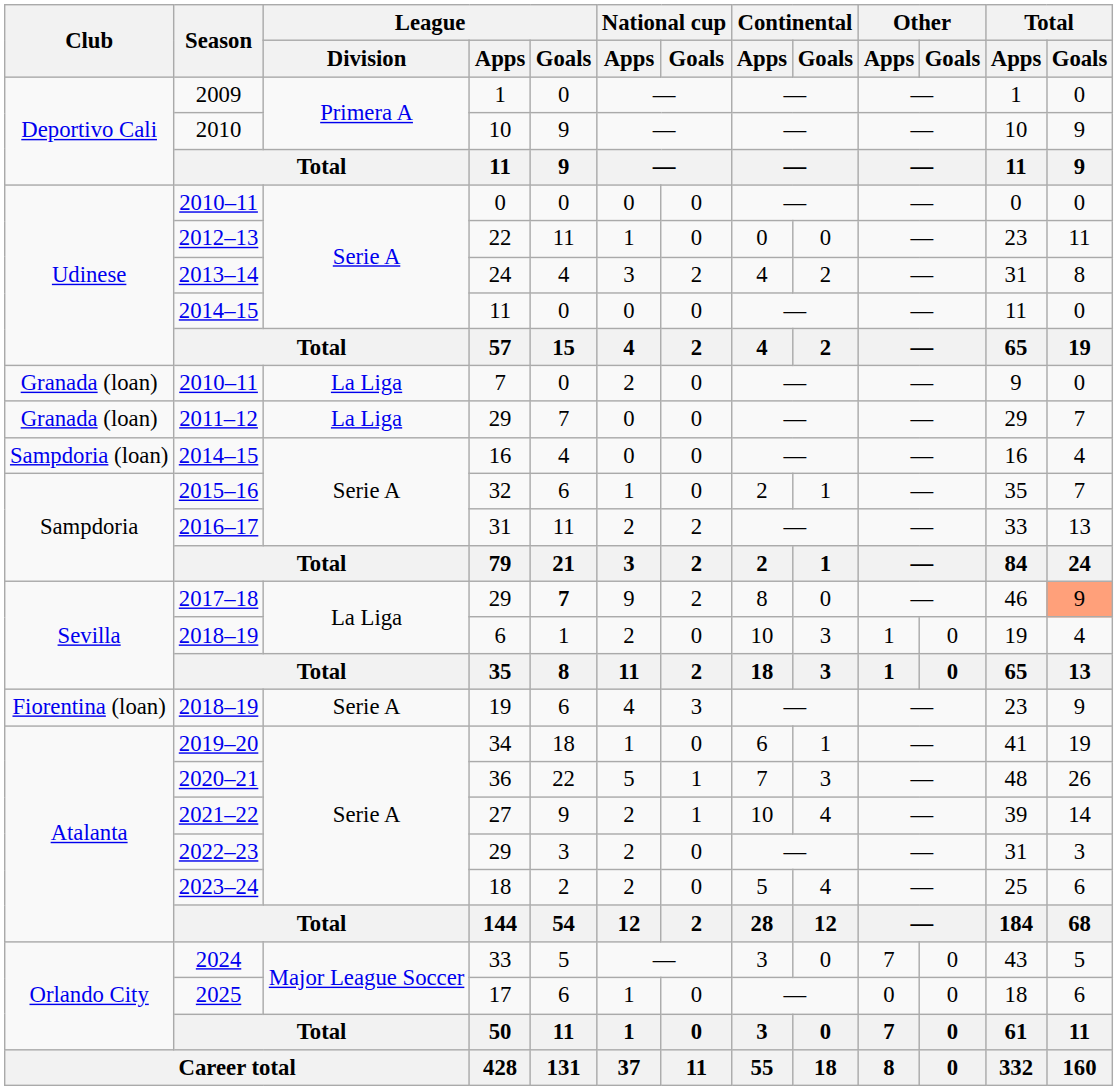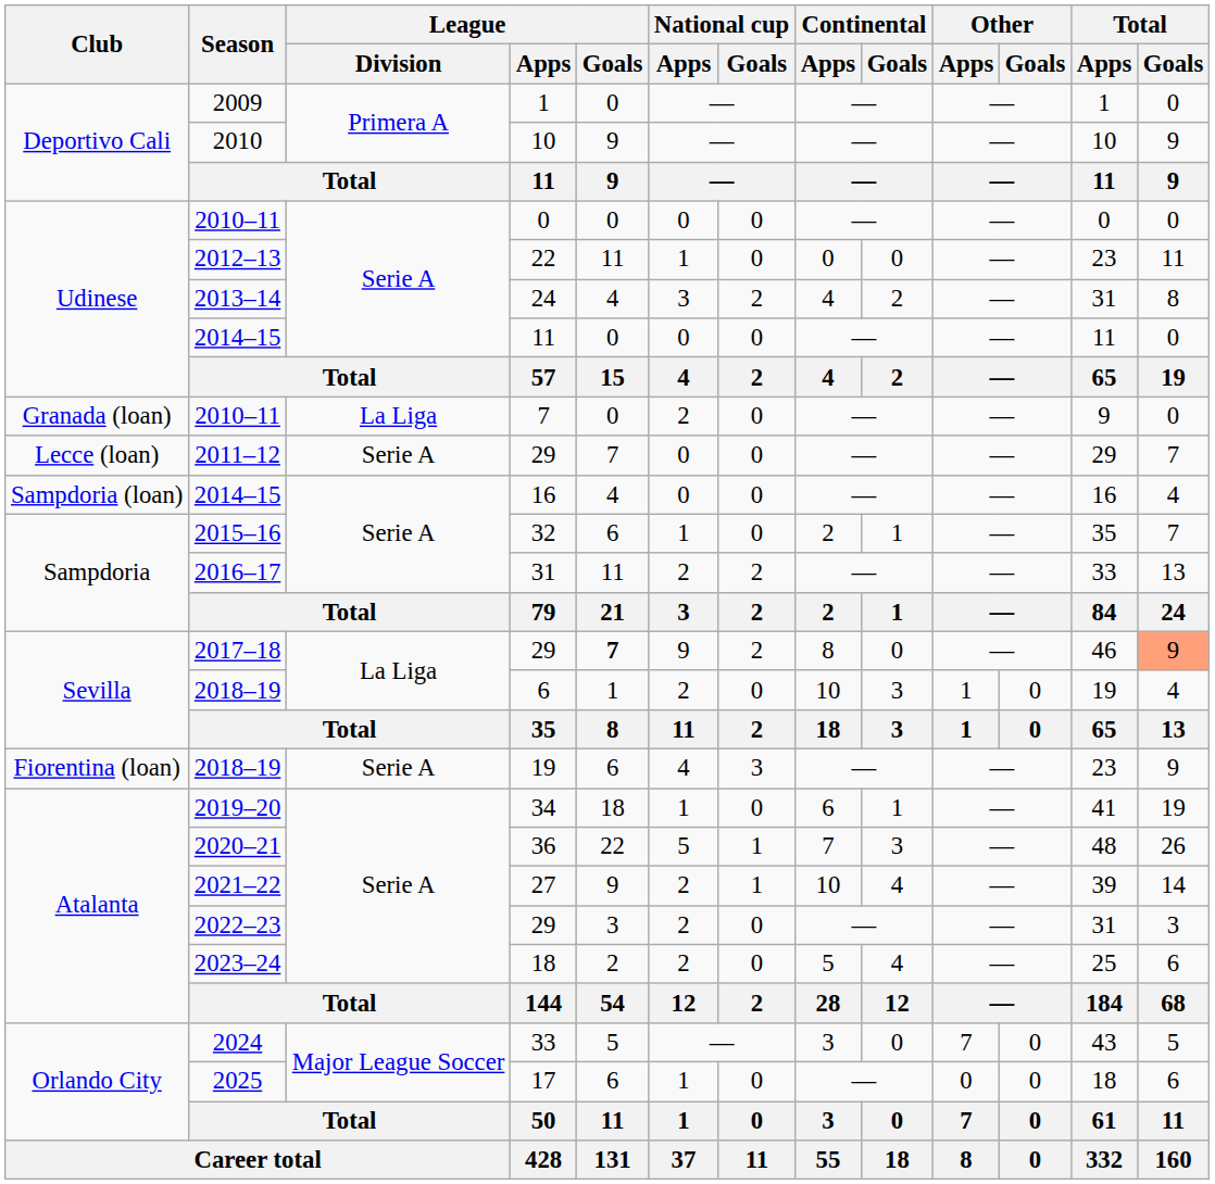2011–12 / 29 | Club: Granada (loan) -> Lecce (loan)
2011–12 / 29 | League / Division: La Liga -> Serie A
